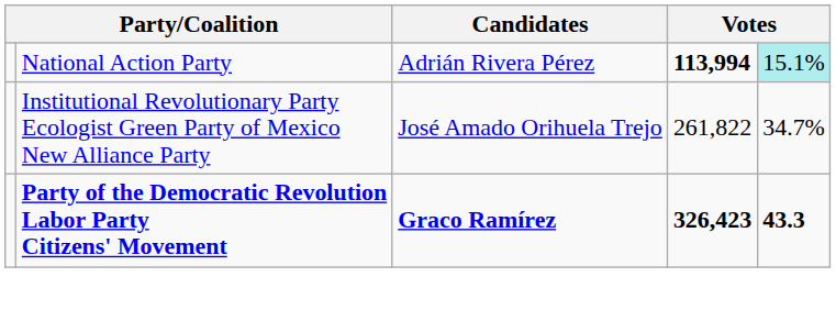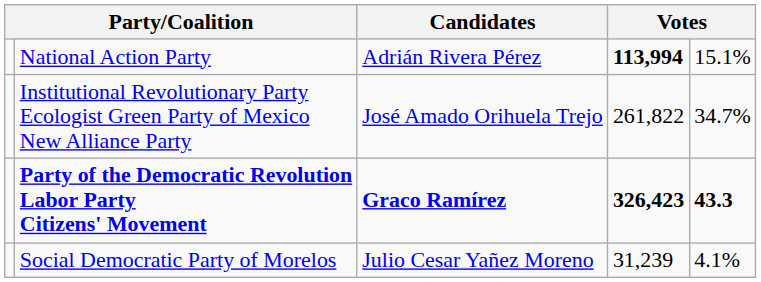National Action Party | column 5: paleturquoise background -> no background
+ row: Social Democratic Party of Morelos | Julio Cesar Yañez Moreno | 31,239 | 4.1%
